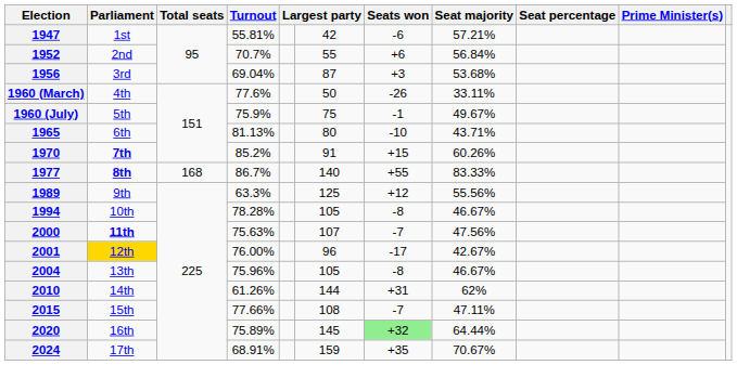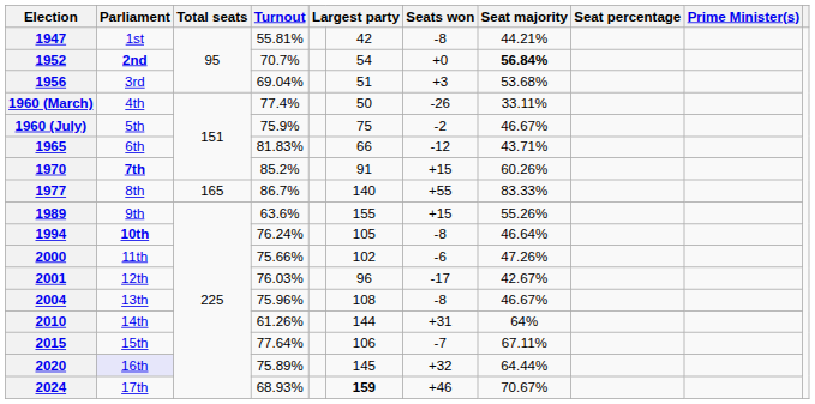1947 | Seats won: -6 -> -8
1947 | Seat majority: 57.21% -> 44.21%
1952 | Parliament: normal -> bold
1952 | column 6: 55 -> 54
1952 | Seats won: +6 -> +0
1952 | Seat majority: normal -> bold
1956 | column 6: 87 -> 51
1960 (March) | Turnout: 77.6% -> 77.4%
1960 (July) | Seats won: -1 -> -2
1960 (July) | Seat majority: 49.67% -> 46.67%
1965 | Turnout: 81.13% -> 81.83%
1965 | column 6: 80 -> 66
1965 | Seats won: -10 -> -12
1977 | Parliament: bold -> normal
1977 | Total seats: 168 -> 165
1989 | Turnout: 63.3% -> 63.6%
1989 | column 6: 125 -> 155
1989 | Seats won: +12 -> +15
1989 | Seat majority: 55.56% -> 55.26%
1994 | Parliament: normal -> bold
1994 | Turnout: 78.28% -> 76.24%
1994 | Seat majority: 46.67% -> 46.64%
2000 | Parliament: bold -> normal
2000 | Turnout: 75.63% -> 75.66%
2000 | column 6: 107 -> 102
2000 | Seats won: -7 -> -6
2000 | Seat majority: 47.56% -> 47.26%
2001 | Parliament: gold background -> no background
2001 | Turnout: 76.00% -> 76.03%
2004 | column 6: 105 -> 108
2010 | Seat majority: 62% -> 64%
2015 | Turnout: 77.66% -> 77.64%
2015 | column 6: 108 -> 106
2015 | Seat majority: 47.11% -> 67.11%
2020 | Parliament: no background -> lavender background
2020 | Seats won: lightgreen background -> no background
2024 | Turnout: 68.91% -> 68.93%
2024 | column 6: normal -> bold
2024 | Seats won: +35 -> +46
